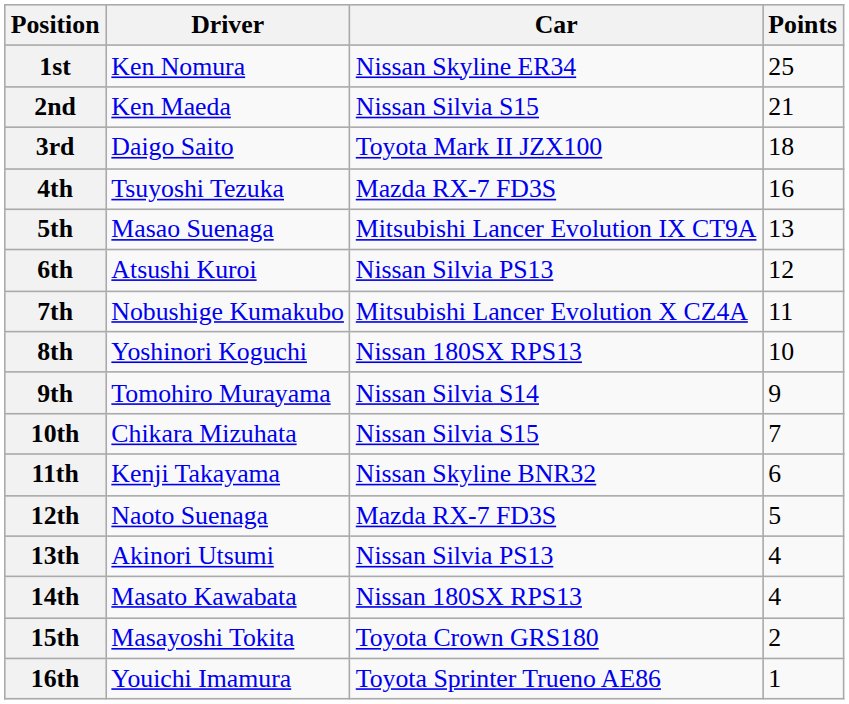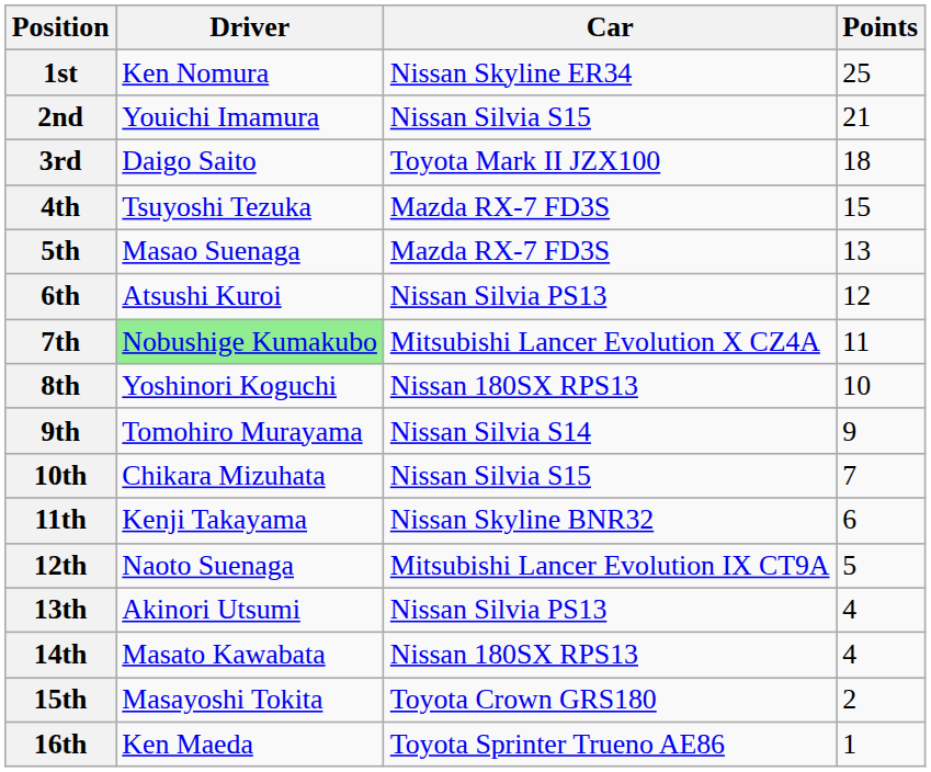2nd | Driver: Ken Maeda -> Youichi Imamura
4th | Points: 16 -> 15
5th | Car: Mitsubishi Lancer Evolution IX CT9A -> Mazda RX-7 FD3S
7th | Driver: no background -> lightgreen background
12th | Car: Mazda RX-7 FD3S -> Mitsubishi Lancer Evolution IX CT9A
16th | Driver: Youichi Imamura -> Ken Maeda
